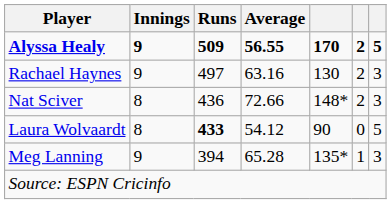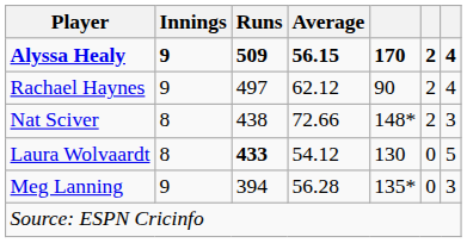Alyssa Healy | Average: 56.55 -> 56.15
Alyssa Healy | column 7: 5 -> 4
Rachael Haynes | Average: 63.16 -> 62.12
Rachael Haynes | column 5: 130 -> 90
Rachael Haynes | column 7: 3 -> 4
Nat Sciver | Runs: 436 -> 438
Laura Wolvaardt | column 5: 90 -> 130
Meg Lanning | Average: 65.28 -> 56.28
Meg Lanning | column 6: 1 -> 0
